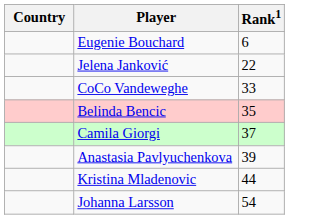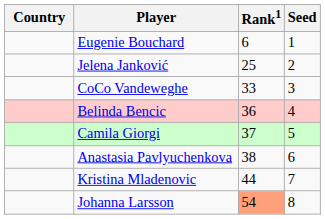+ column: Seed | 1 | 2 | 3 | 4 | 5 | 6 | 7 | 8
Jelena Janković | Rank1: 22 -> 25
Belinda Bencic | Rank1: 35 -> 36
Anastasia Pavlyuchenkova | Rank1: 39 -> 38
Johanna Larsson | Rank1: no background -> lightsalmon background
